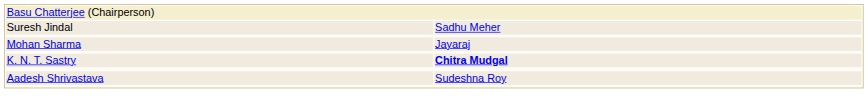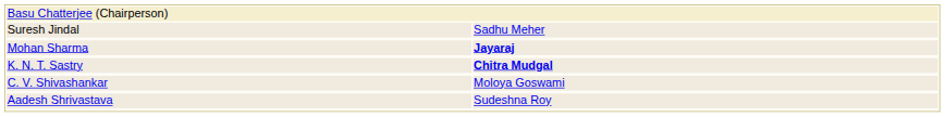Mohan Sharma | column 2: normal -> bold
+ row: C. V. Shivashankar | Moloya Goswami
